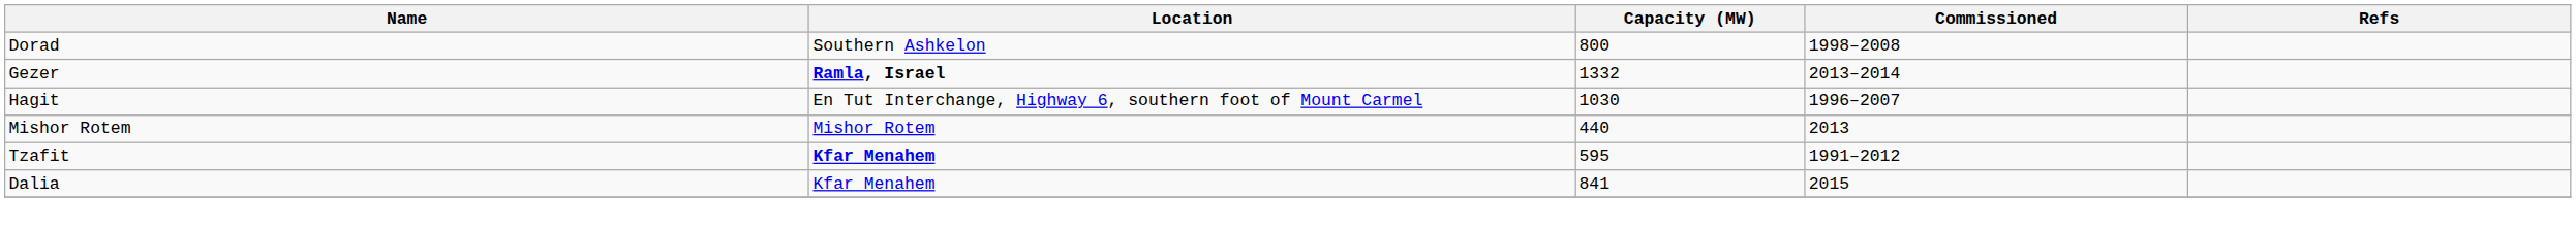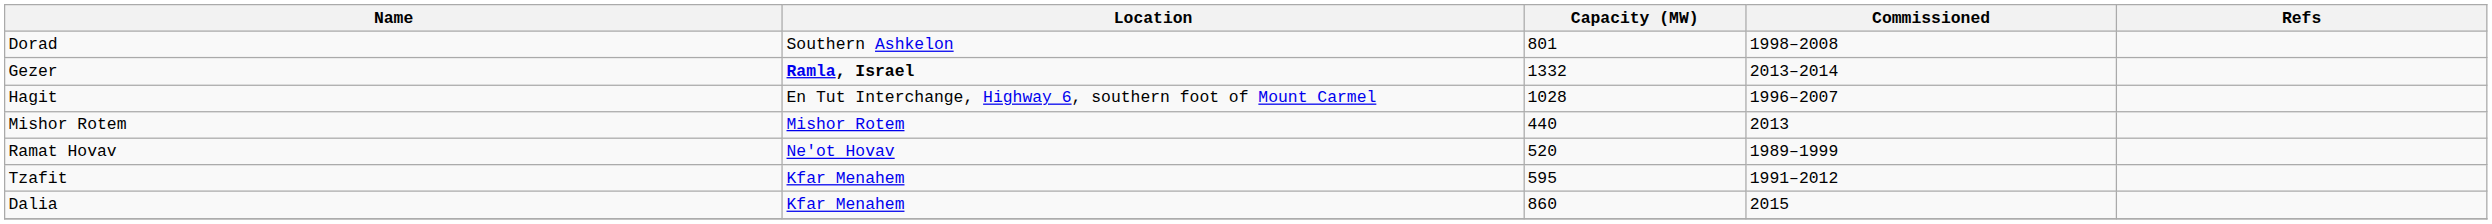Dorad | Capacity (MW): 800 -> 801
Hagit | Capacity (MW): 1030 -> 1028
+ row: Ramat Hovav | Ne'ot Hovav | 520 | 1989–1999
Tzafit | Location: bold -> normal
Dalia | Capacity (MW): 841 -> 860
